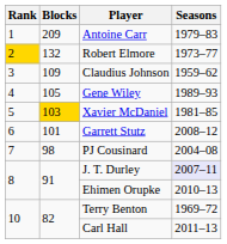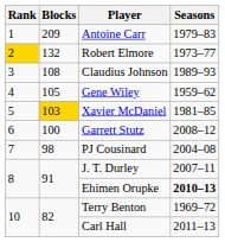Claudius Johnson | Blocks: 109 -> 108
Claudius Johnson | Seasons: 1959–62 -> 1989–93
Gene Wiley | Seasons: 1989–93 -> 1959–62
Garrett Stutz | Blocks: 101 -> 100
J. T. Durley | Seasons: lavender background -> no background
Ehimen Orupke | Seasons: normal -> bold
